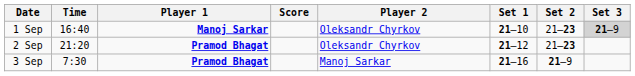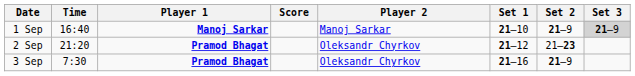1 Sep | Player 2: Oleksandr Chyrkov -> Manoj Sarkar
1 Sep | Set 2: 21–23 -> 21–9
3 Sep | Player 2: Manoj Sarkar -> Oleksandr Chyrkov
